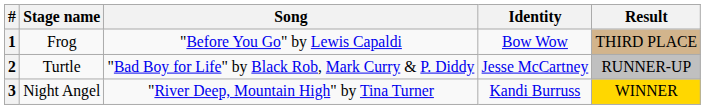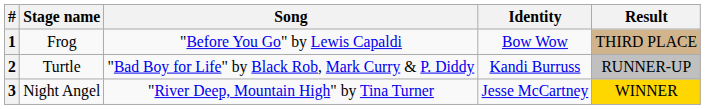2 | Identity: Jesse McCartney -> Kandi Burruss
3 | Identity: Kandi Burruss -> Jesse McCartney
